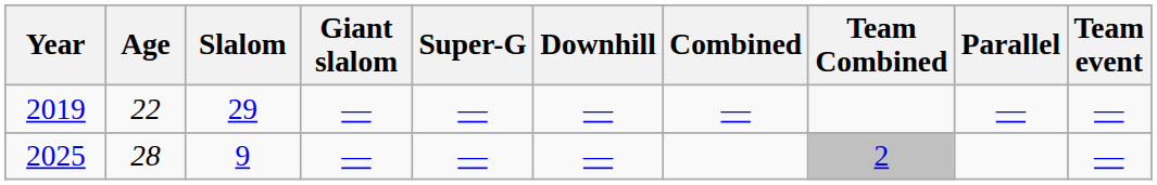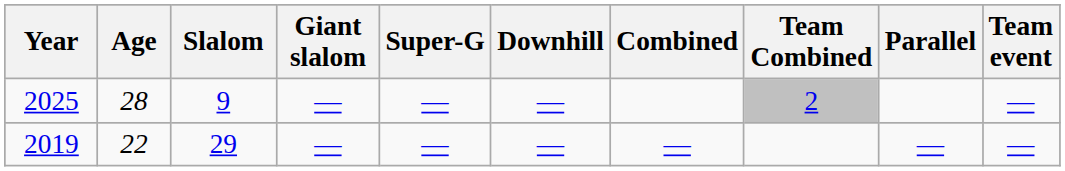rows swapped: 2019 <-> 2025
